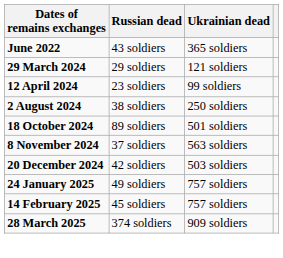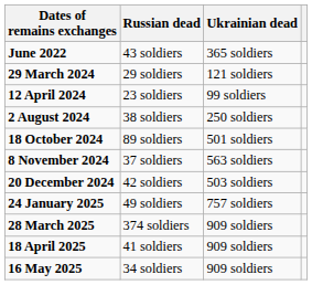- row: 14 February 2025 | 45 soldiers | 757 soldiers
+ row: 18 April 2025 | 41 soldiers | 909 soldiers
+ row: 16 May 2025 | 34 soldiers | 909 soldiers
